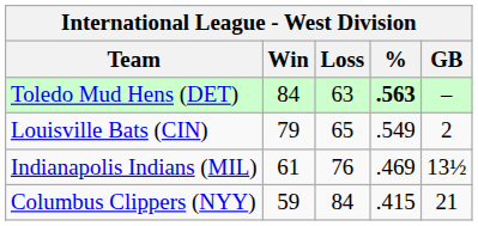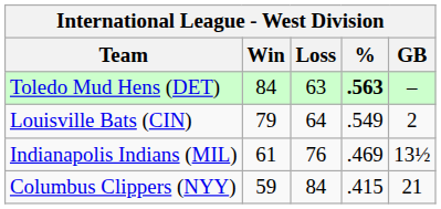Louisville Bats (CIN) | Loss: 65 -> 64
